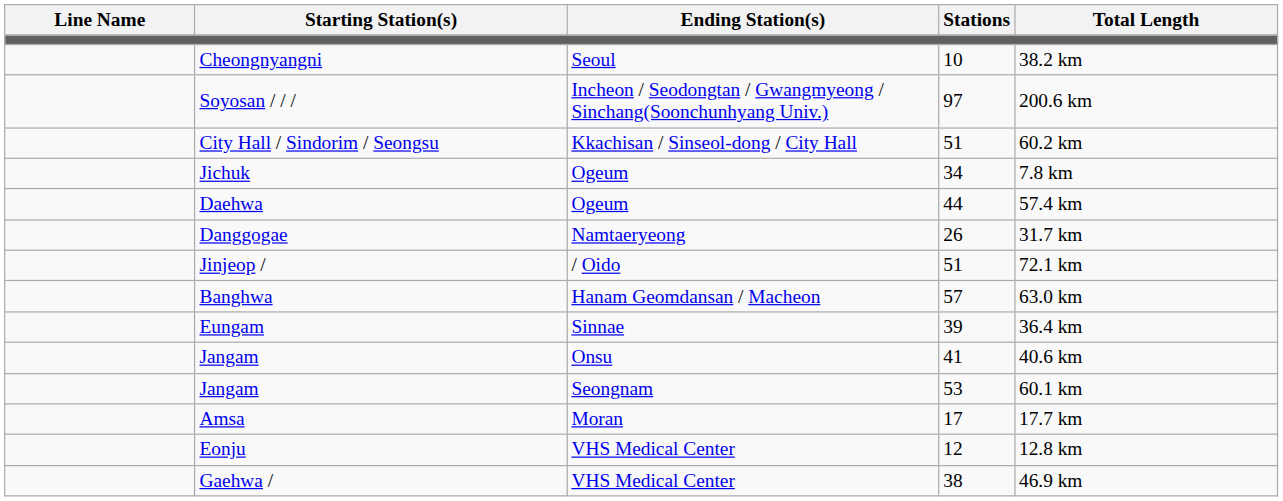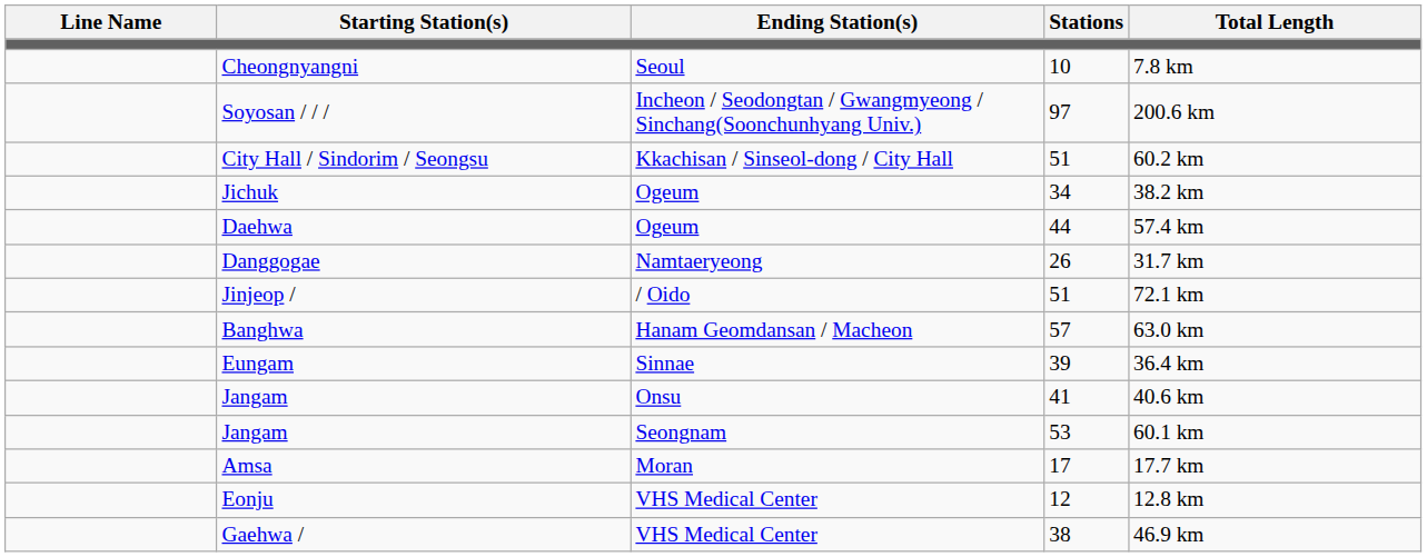Cheongnyangni | Total Length: 38.2 km -> 7.8 km
Jichuk | Total Length: 7.8 km -> 38.2 km
